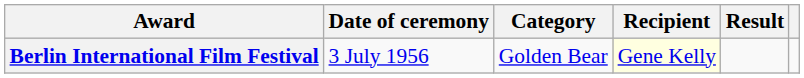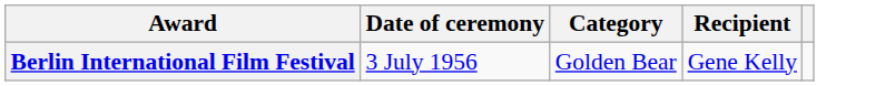- column: Result
Berlin International Film Festival | Recipient: lightyellow background -> no background
